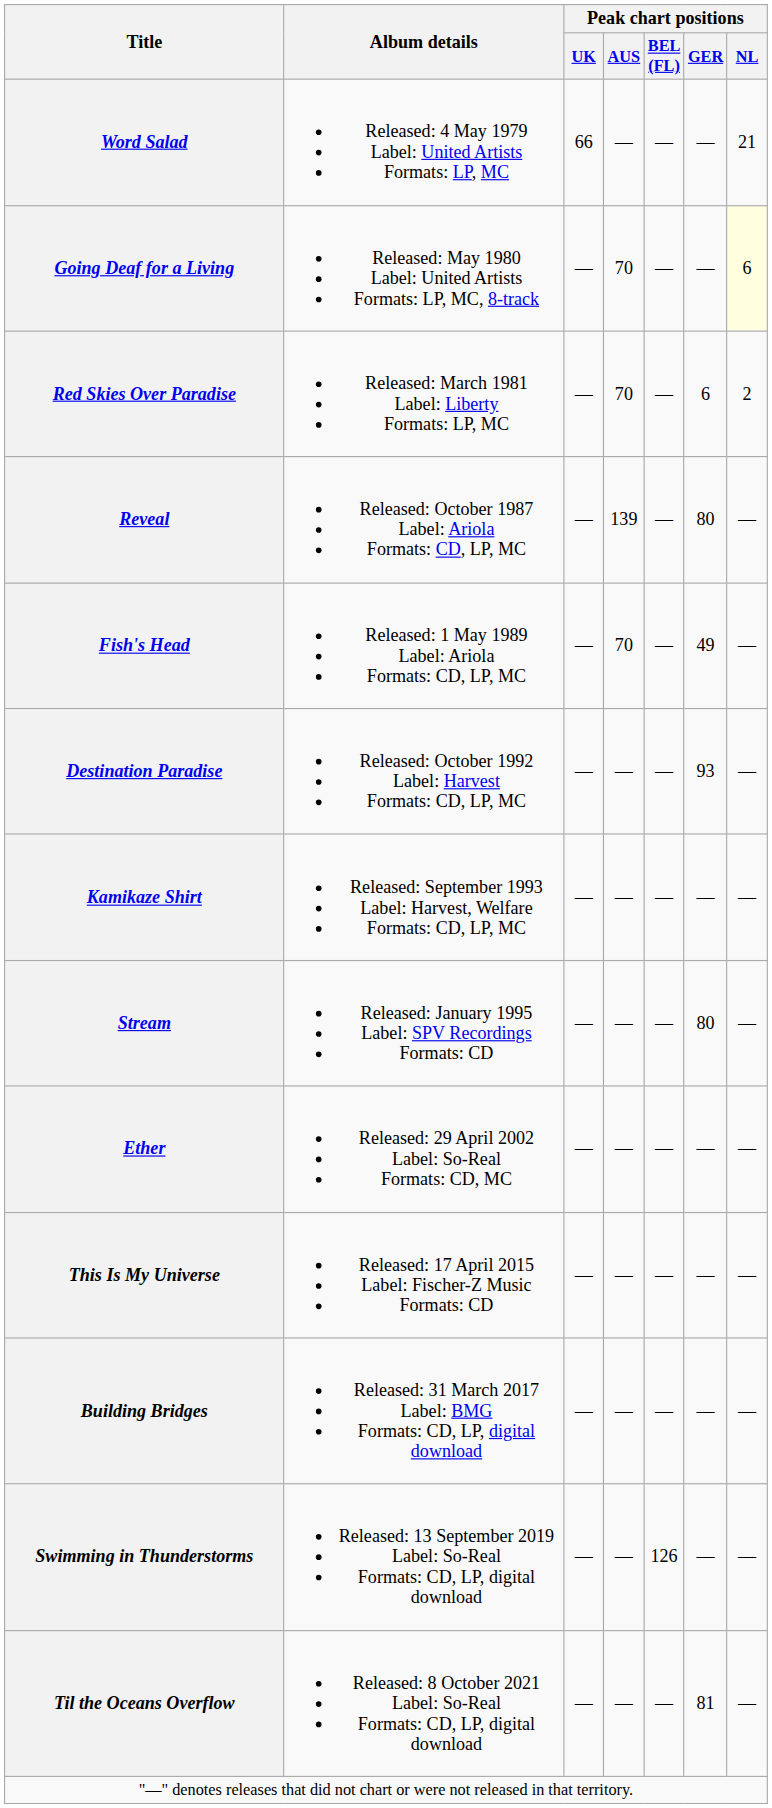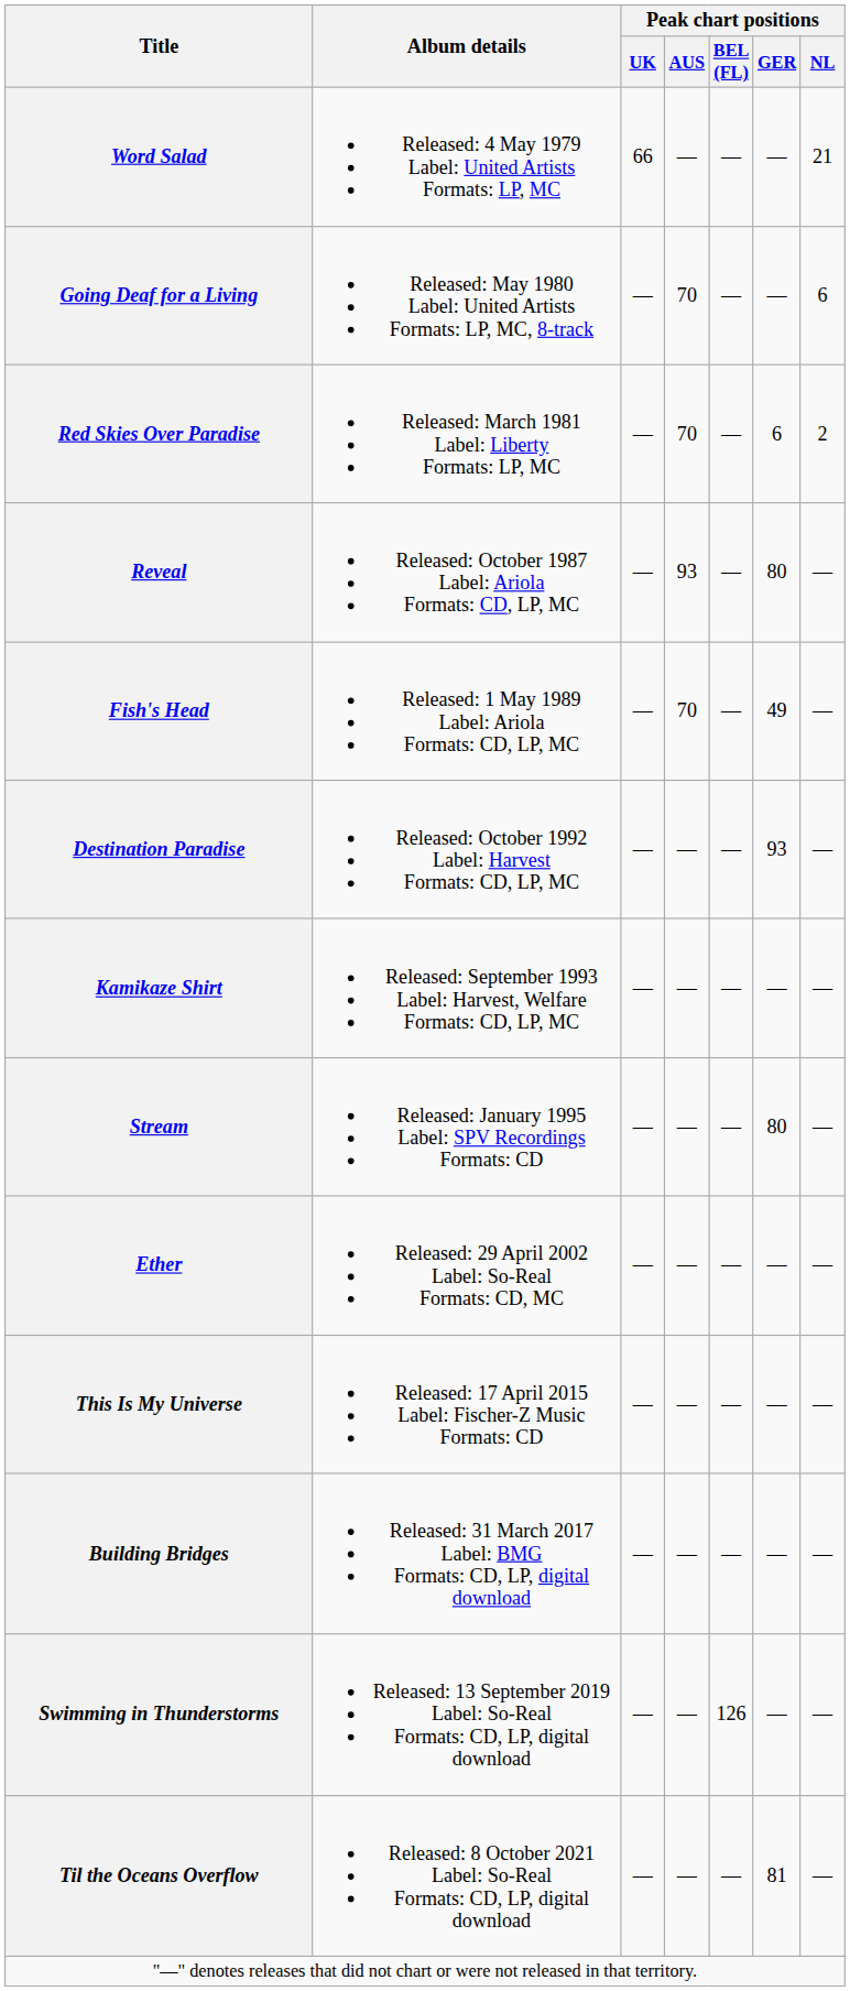Going Deaf for a Living | Peak chart positions / NL: lightyellow background -> no background
Reveal | Peak chart positions / AUS: 139 -> 93
